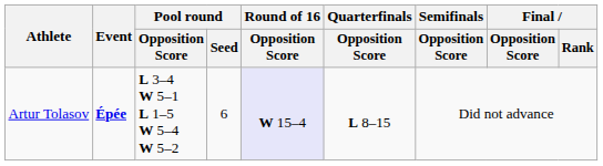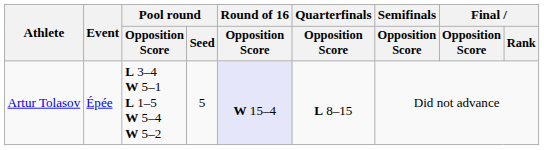Artur Tolasov | Event: bold -> normal
Artur Tolasov | Pool round / Seed: 6 -> 5
